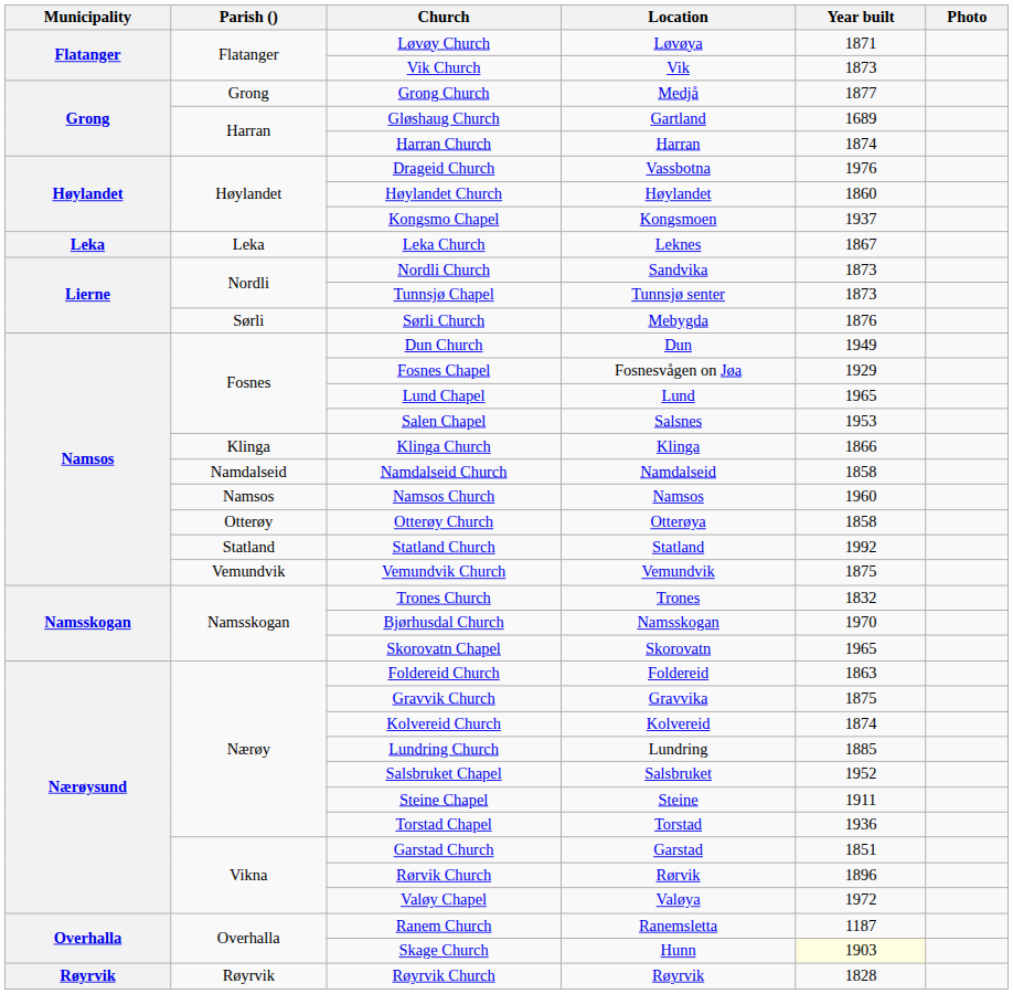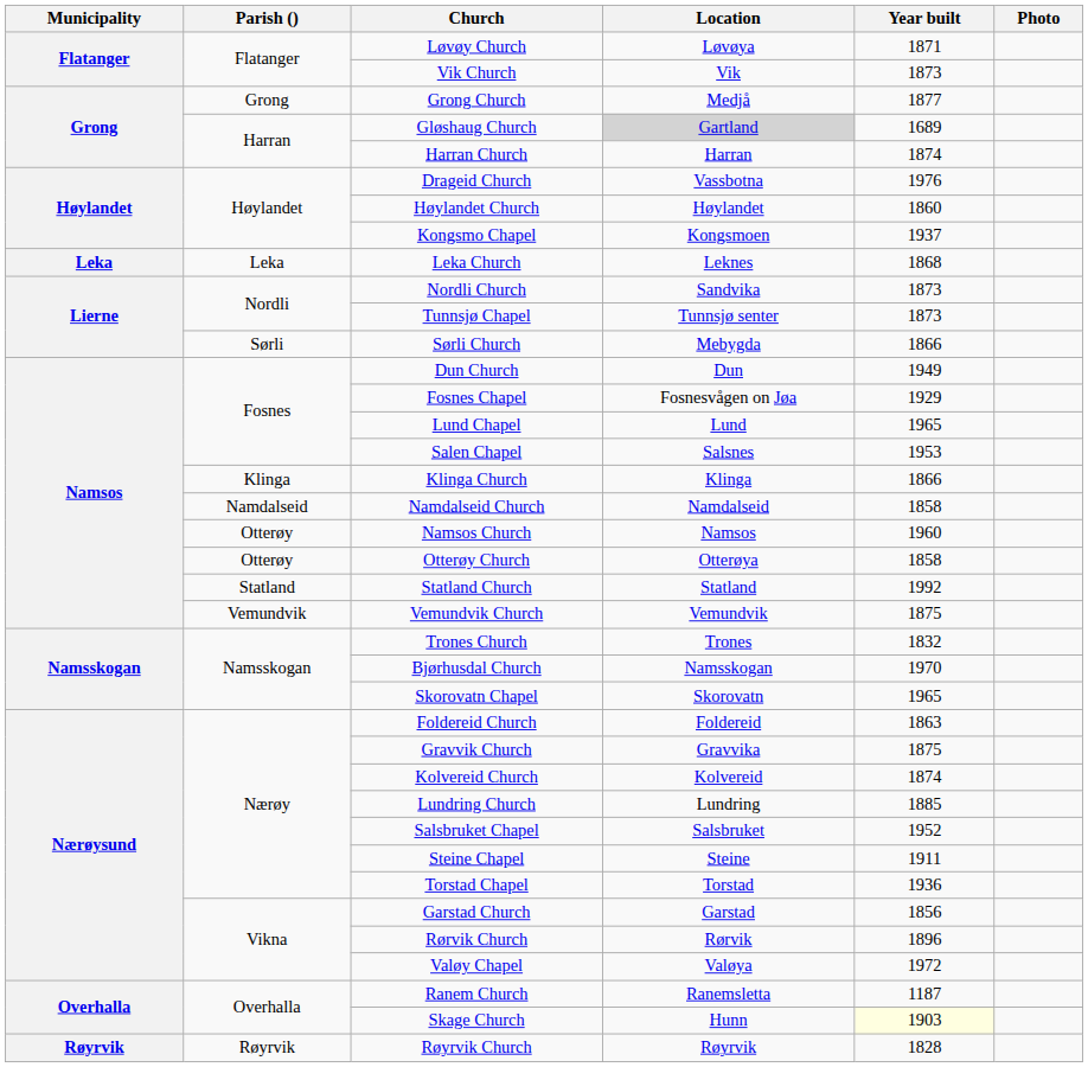Gløshaug Church | Location: no background -> lightgrey background
Leka Church | Year built: 1867 -> 1868
Sørli Church | Year built: 1876 -> 1866
Namsos Church | Parish (): Namsos -> Otterøy
Garstad Church | Year built: 1851 -> 1856
